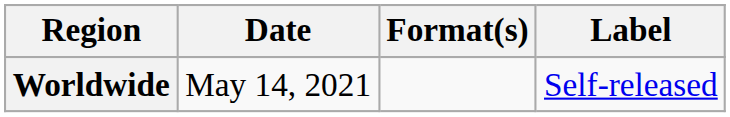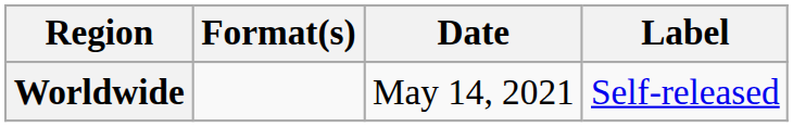columns swapped: Date <-> Format(s)
